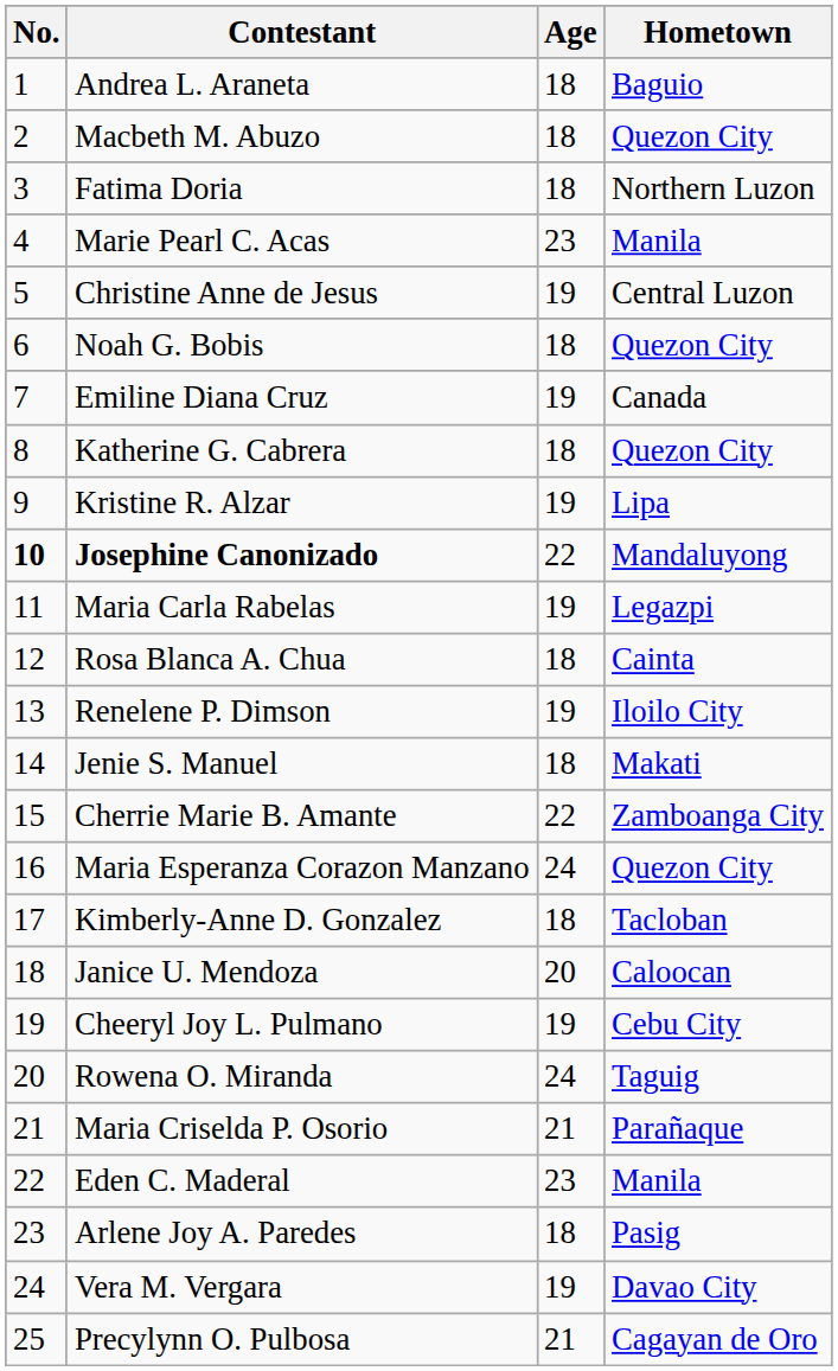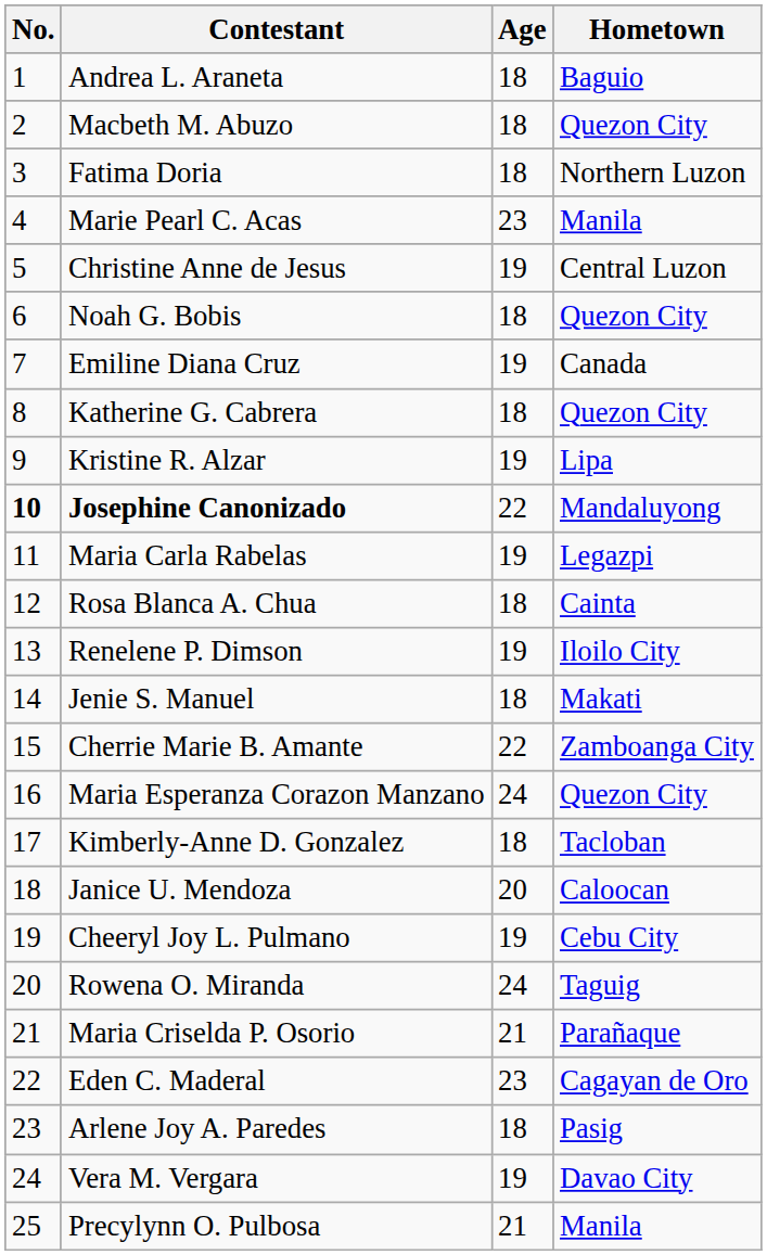Eden C. Maderal | Hometown: Manila -> Cagayan de Oro
Precylynn O. Pulbosa | Hometown: Cagayan de Oro -> Manila
